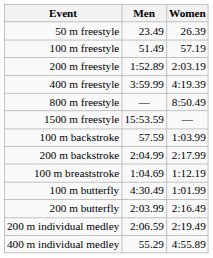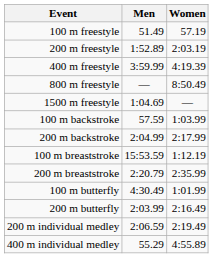- row: 50 m freestyle | 23.49 | 26.39
1500 m freestyle | Men: 15:53.59 -> 1:04.69
100 m breaststroke | Men: 1:04.69 -> 15:53.59
+ row: 200 m breaststroke | 2:20.79 | 2:35.99
